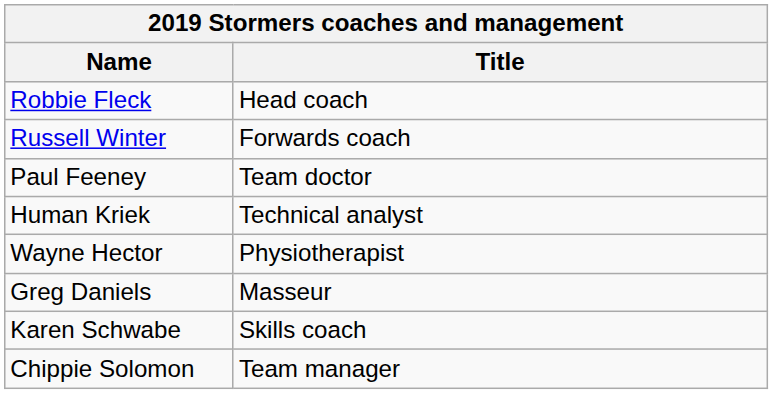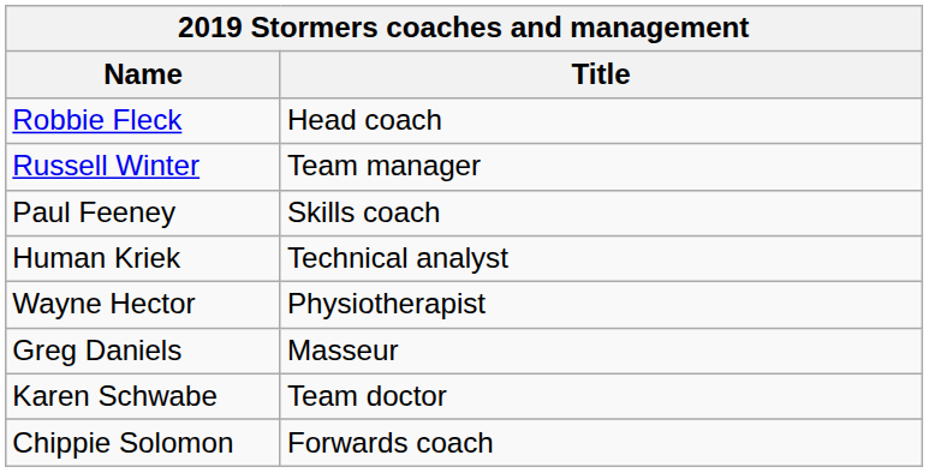Russell Winter | Title: Forwards coach -> Team manager
Paul Feeney | Title: Team doctor -> Skills coach
Karen Schwabe | Title: Skills coach -> Team doctor
Chippie Solomon | Title: Team manager -> Forwards coach
